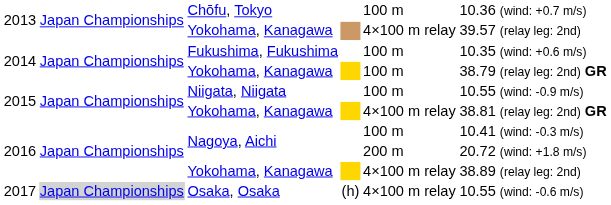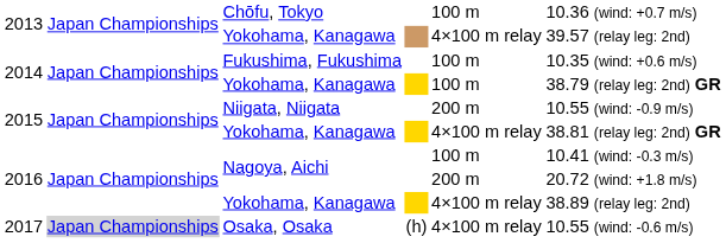2015 / Niigata, Niigata | column 5: 100 m -> 200 m
